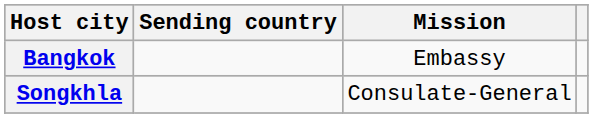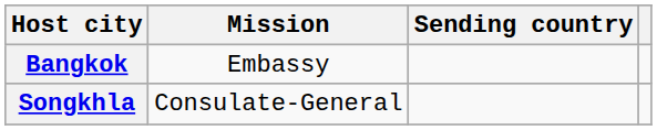columns swapped: Sending country <-> Mission
